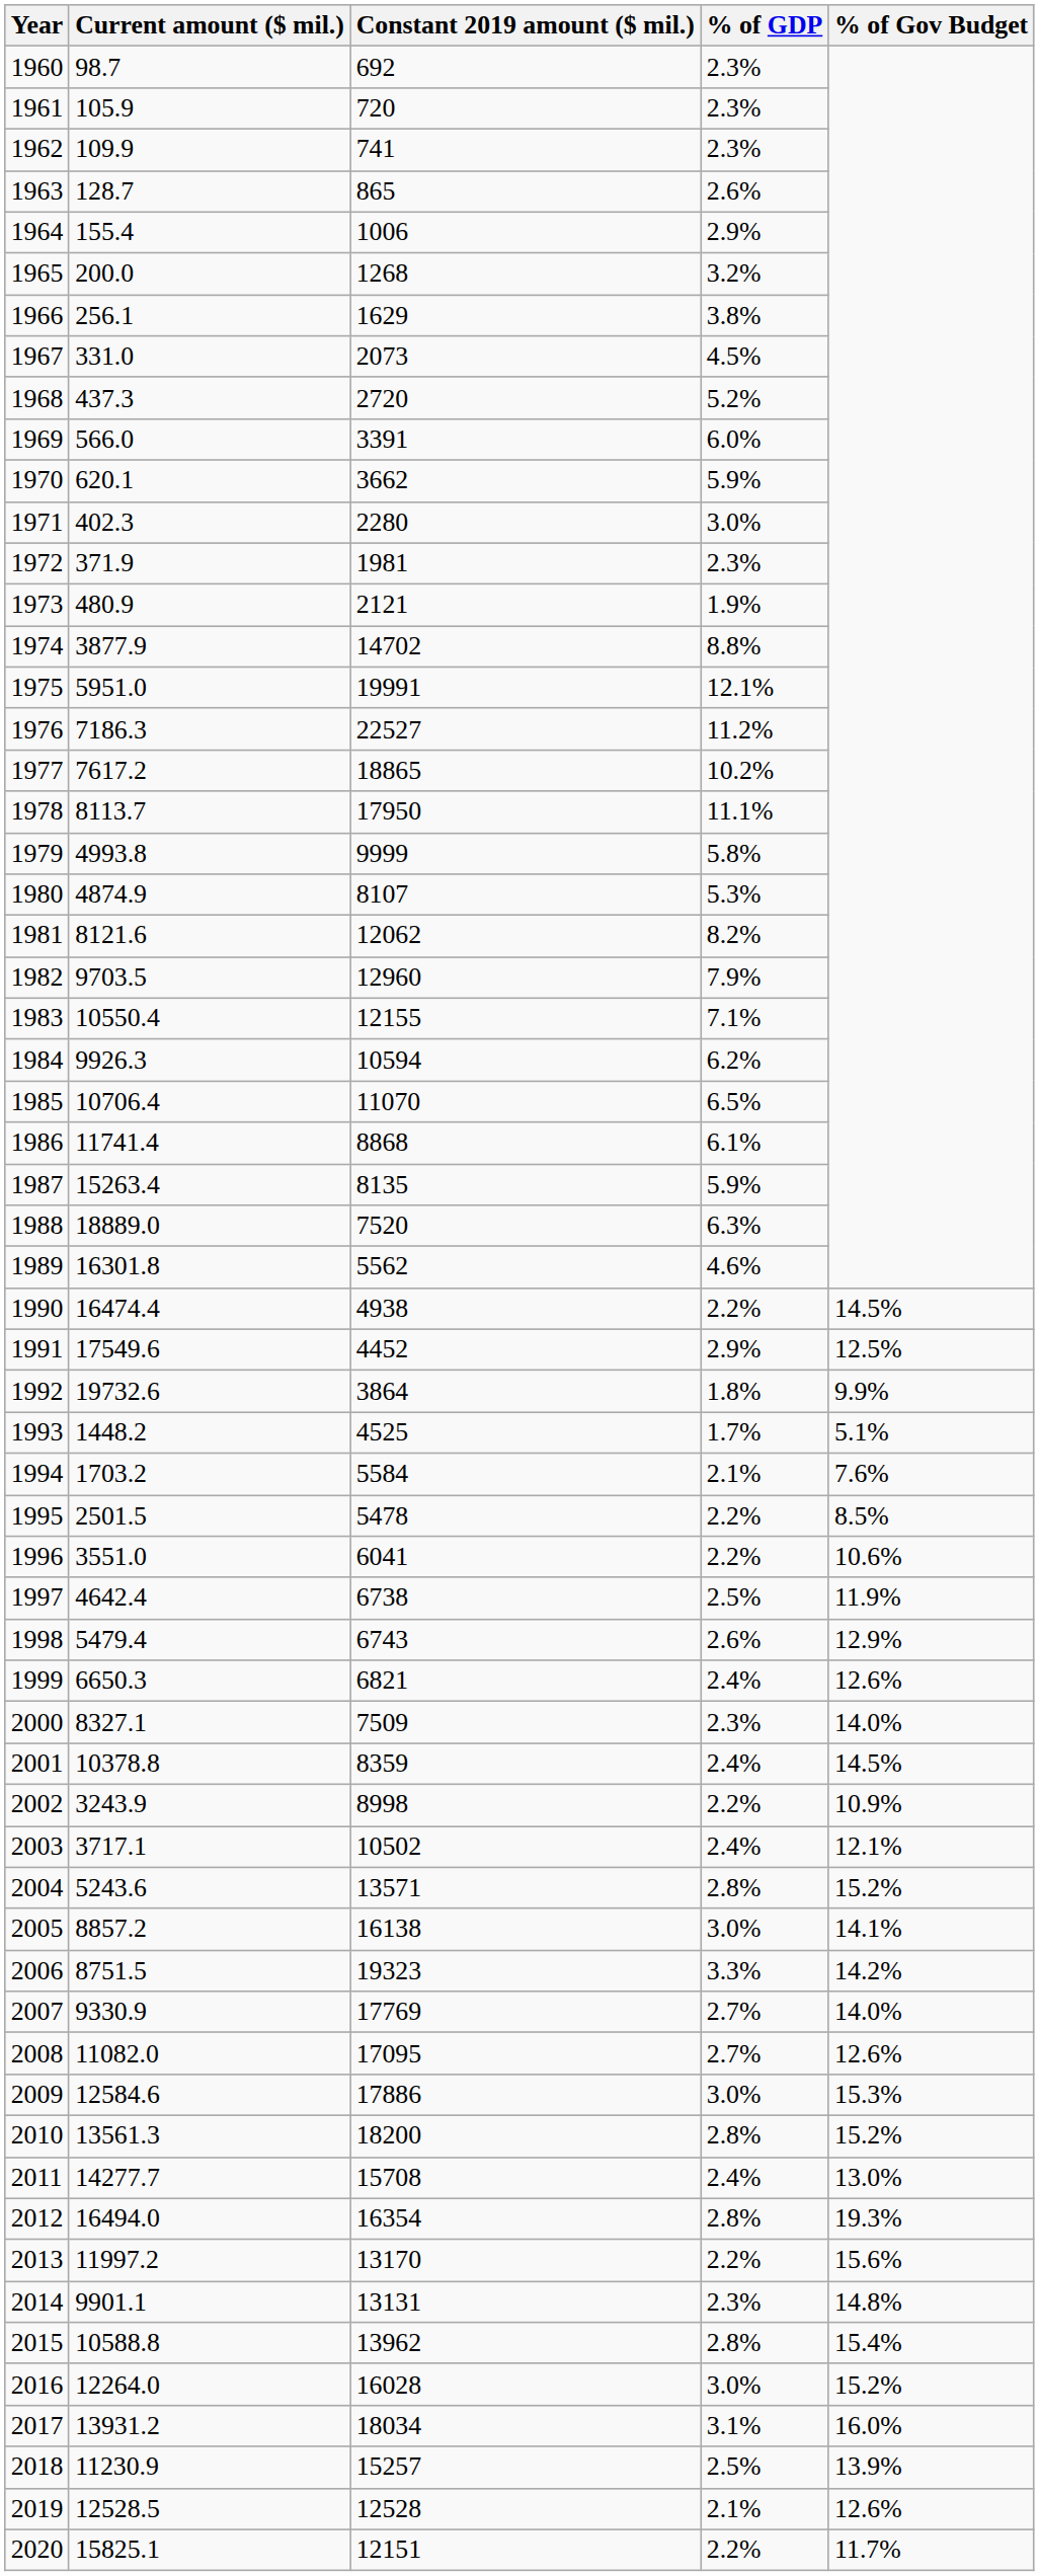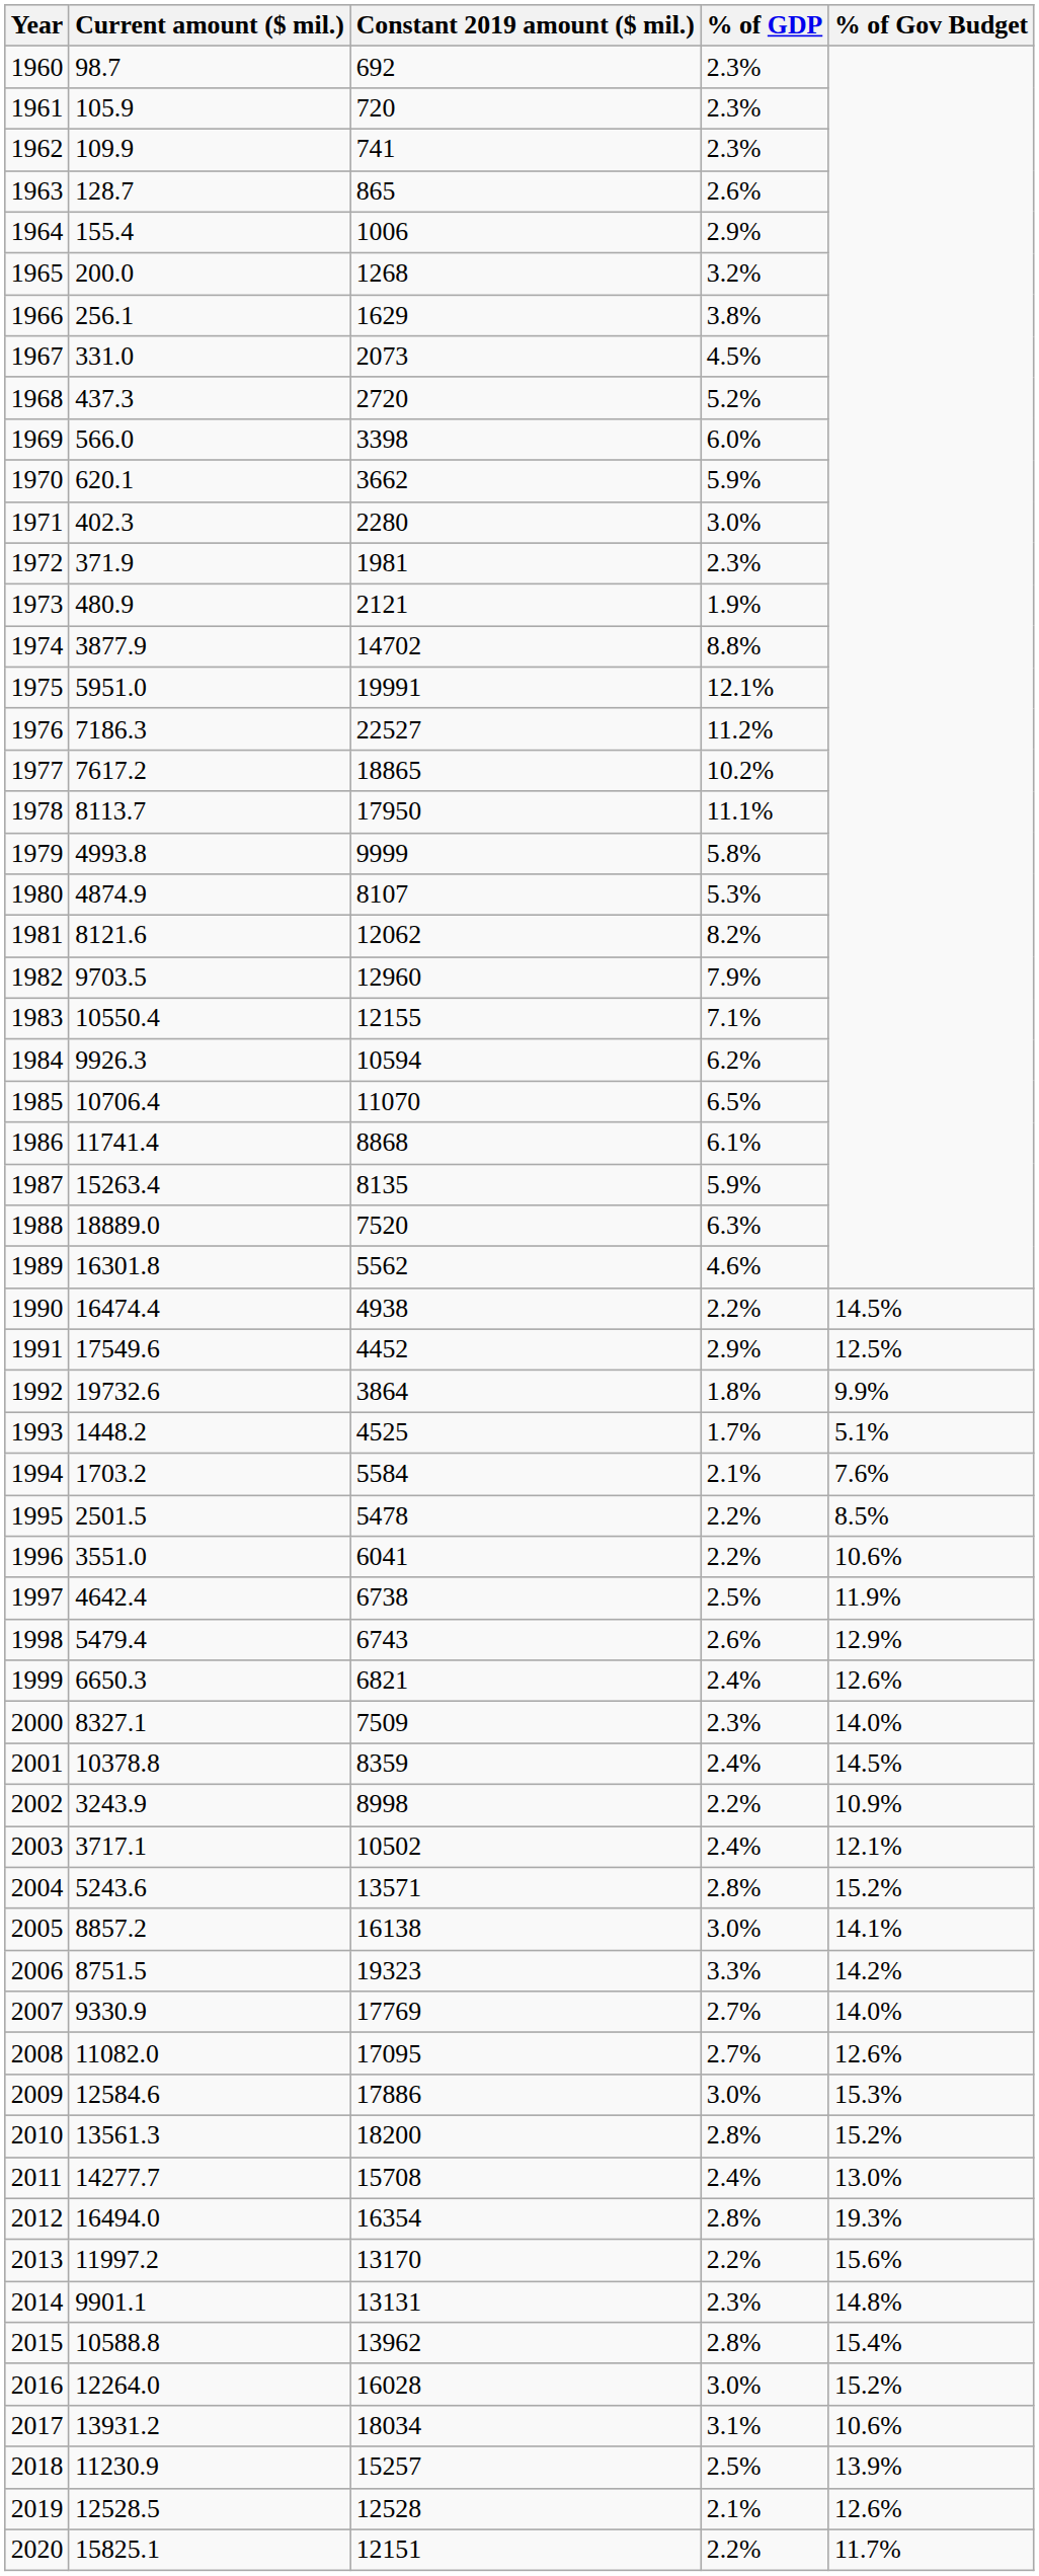1969 | Constant 2019 amount ($ mil.): 3391 -> 3398
2017 | % of Gov Budget: 16.0% -> 10.6%
